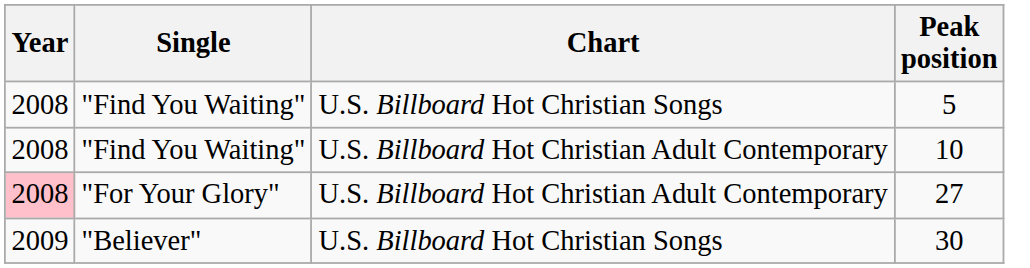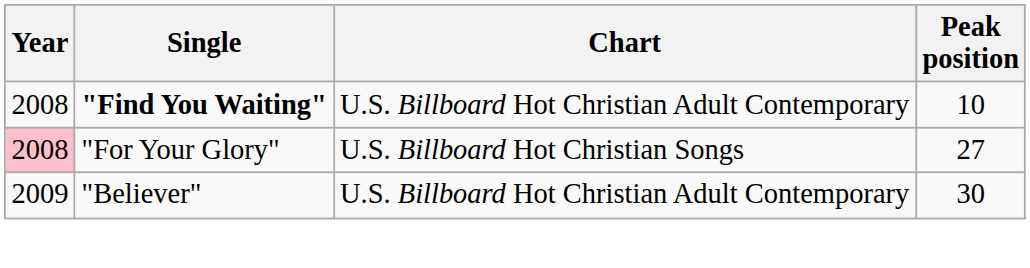- row: 2008 | "Find You Waiting" | U.S. Billboard Hot Christian Songs | 5
10 | Single: normal -> bold
27 | Chart: U.S. Billboard Hot Christian Adult Contemporary -> U.S. Billboard Hot Christian Songs
30 | Chart: U.S. Billboard Hot Christian Songs -> U.S. Billboard Hot Christian Adult Contemporary
